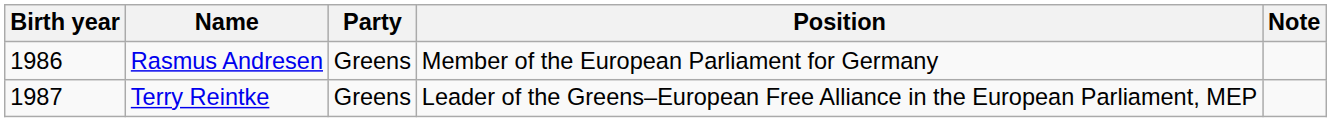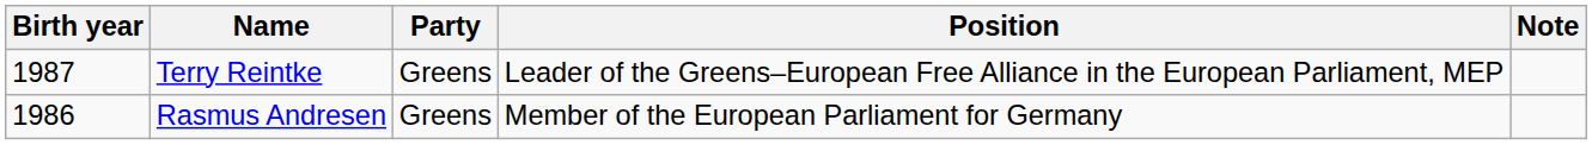rows swapped: Rasmus Andresen <-> Terry Reintke
